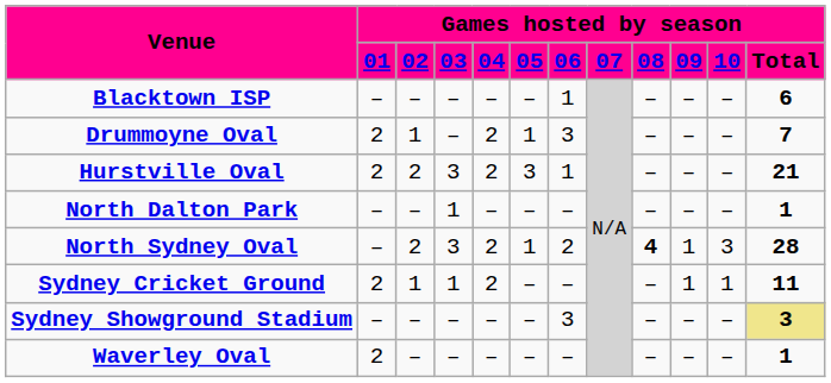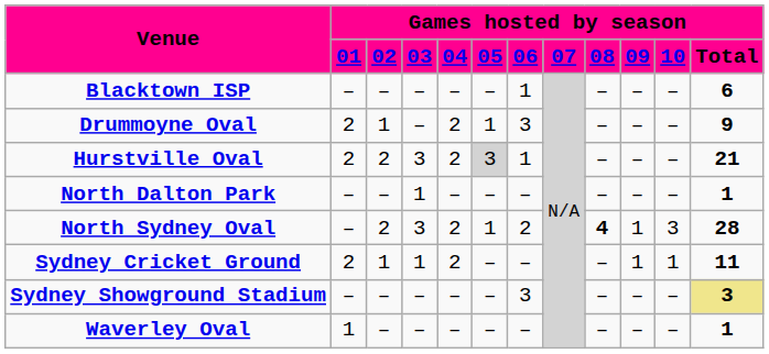Drummoyne Oval | column 12: 7 -> 9
Hurstville Oval | column 6: no background -> lightgrey background
Waverley Oval | column 2: 2 -> 1
